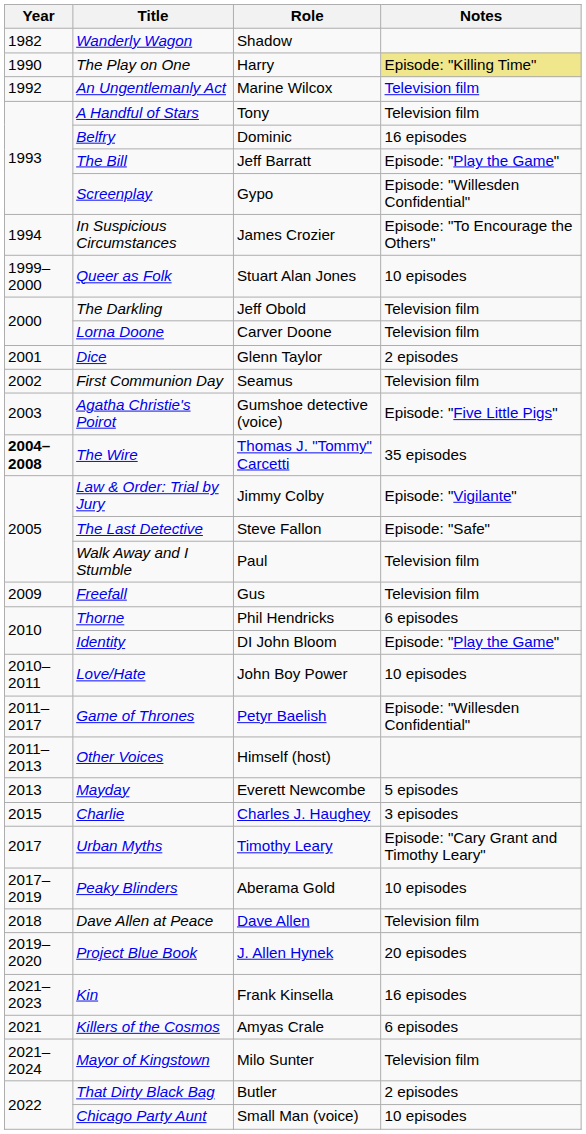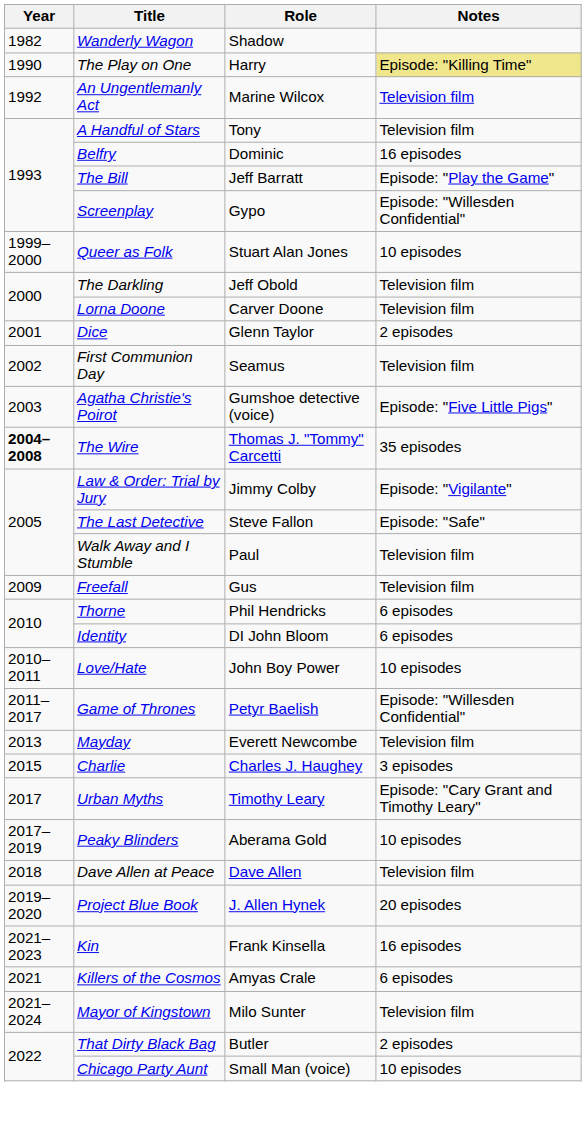- row: 1994 | In Suspicious Circumstances | James Crozier | Episode: "To Encourage the Others"
Identity | Notes: Episode: "Play the Game" -> 6 episodes
- row: 2011–2013 | Other Voices | Himself (host)
Mayday | Notes: 5 episodes -> Television film
